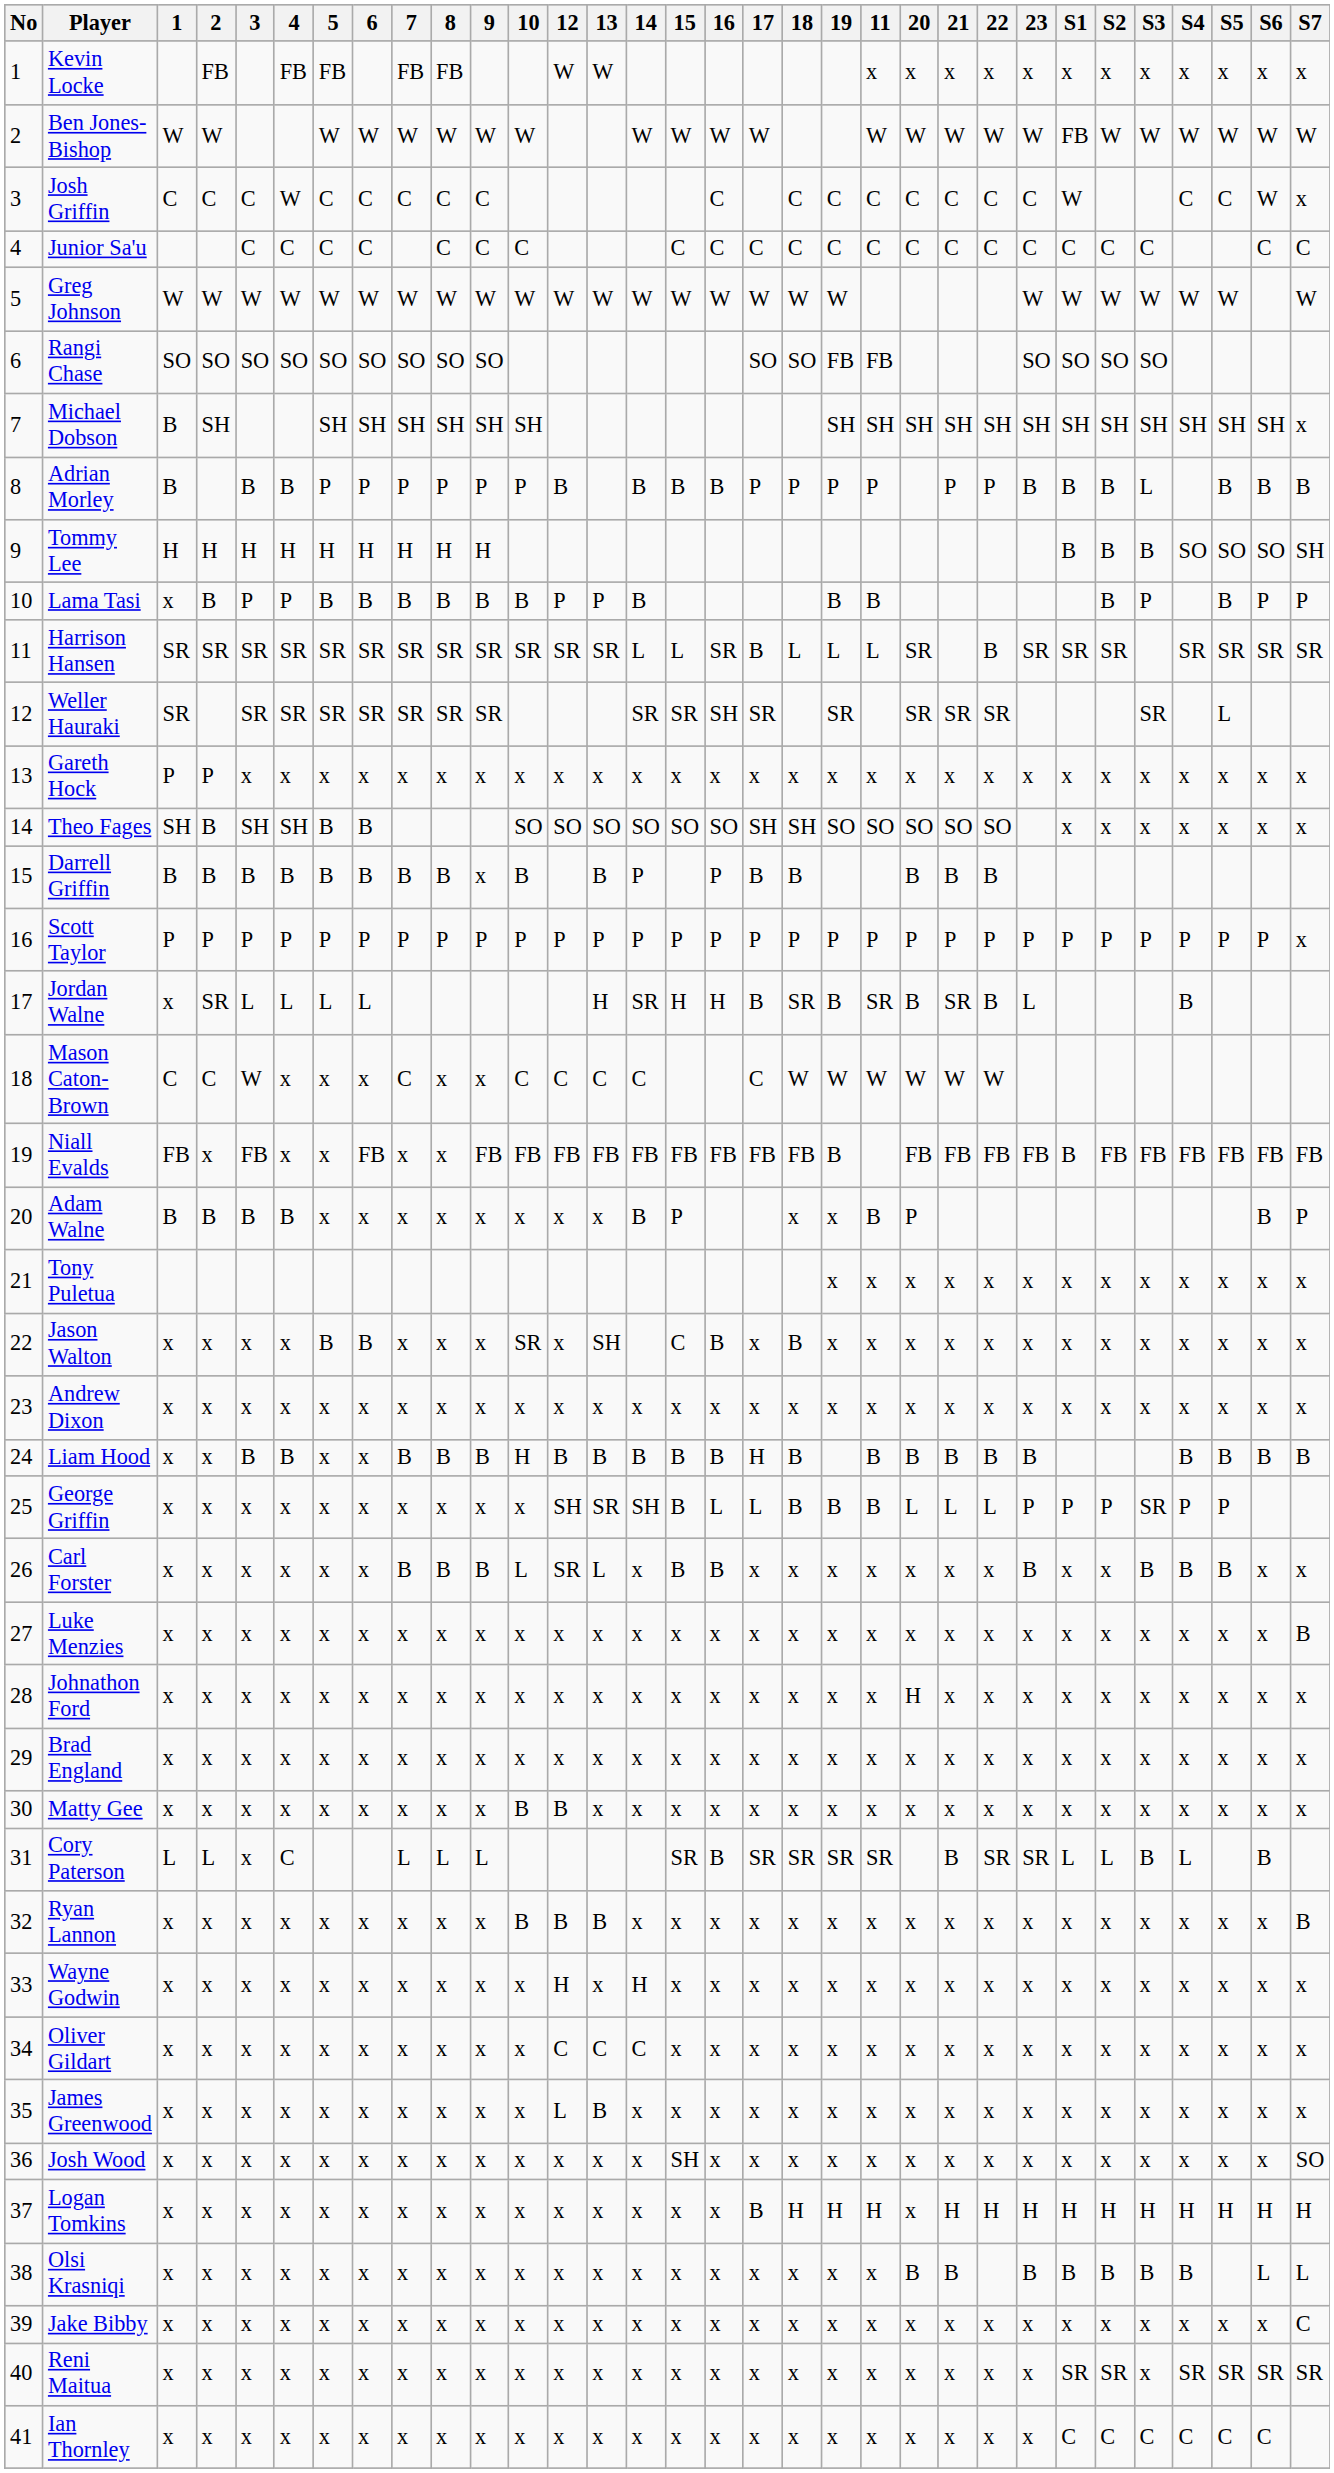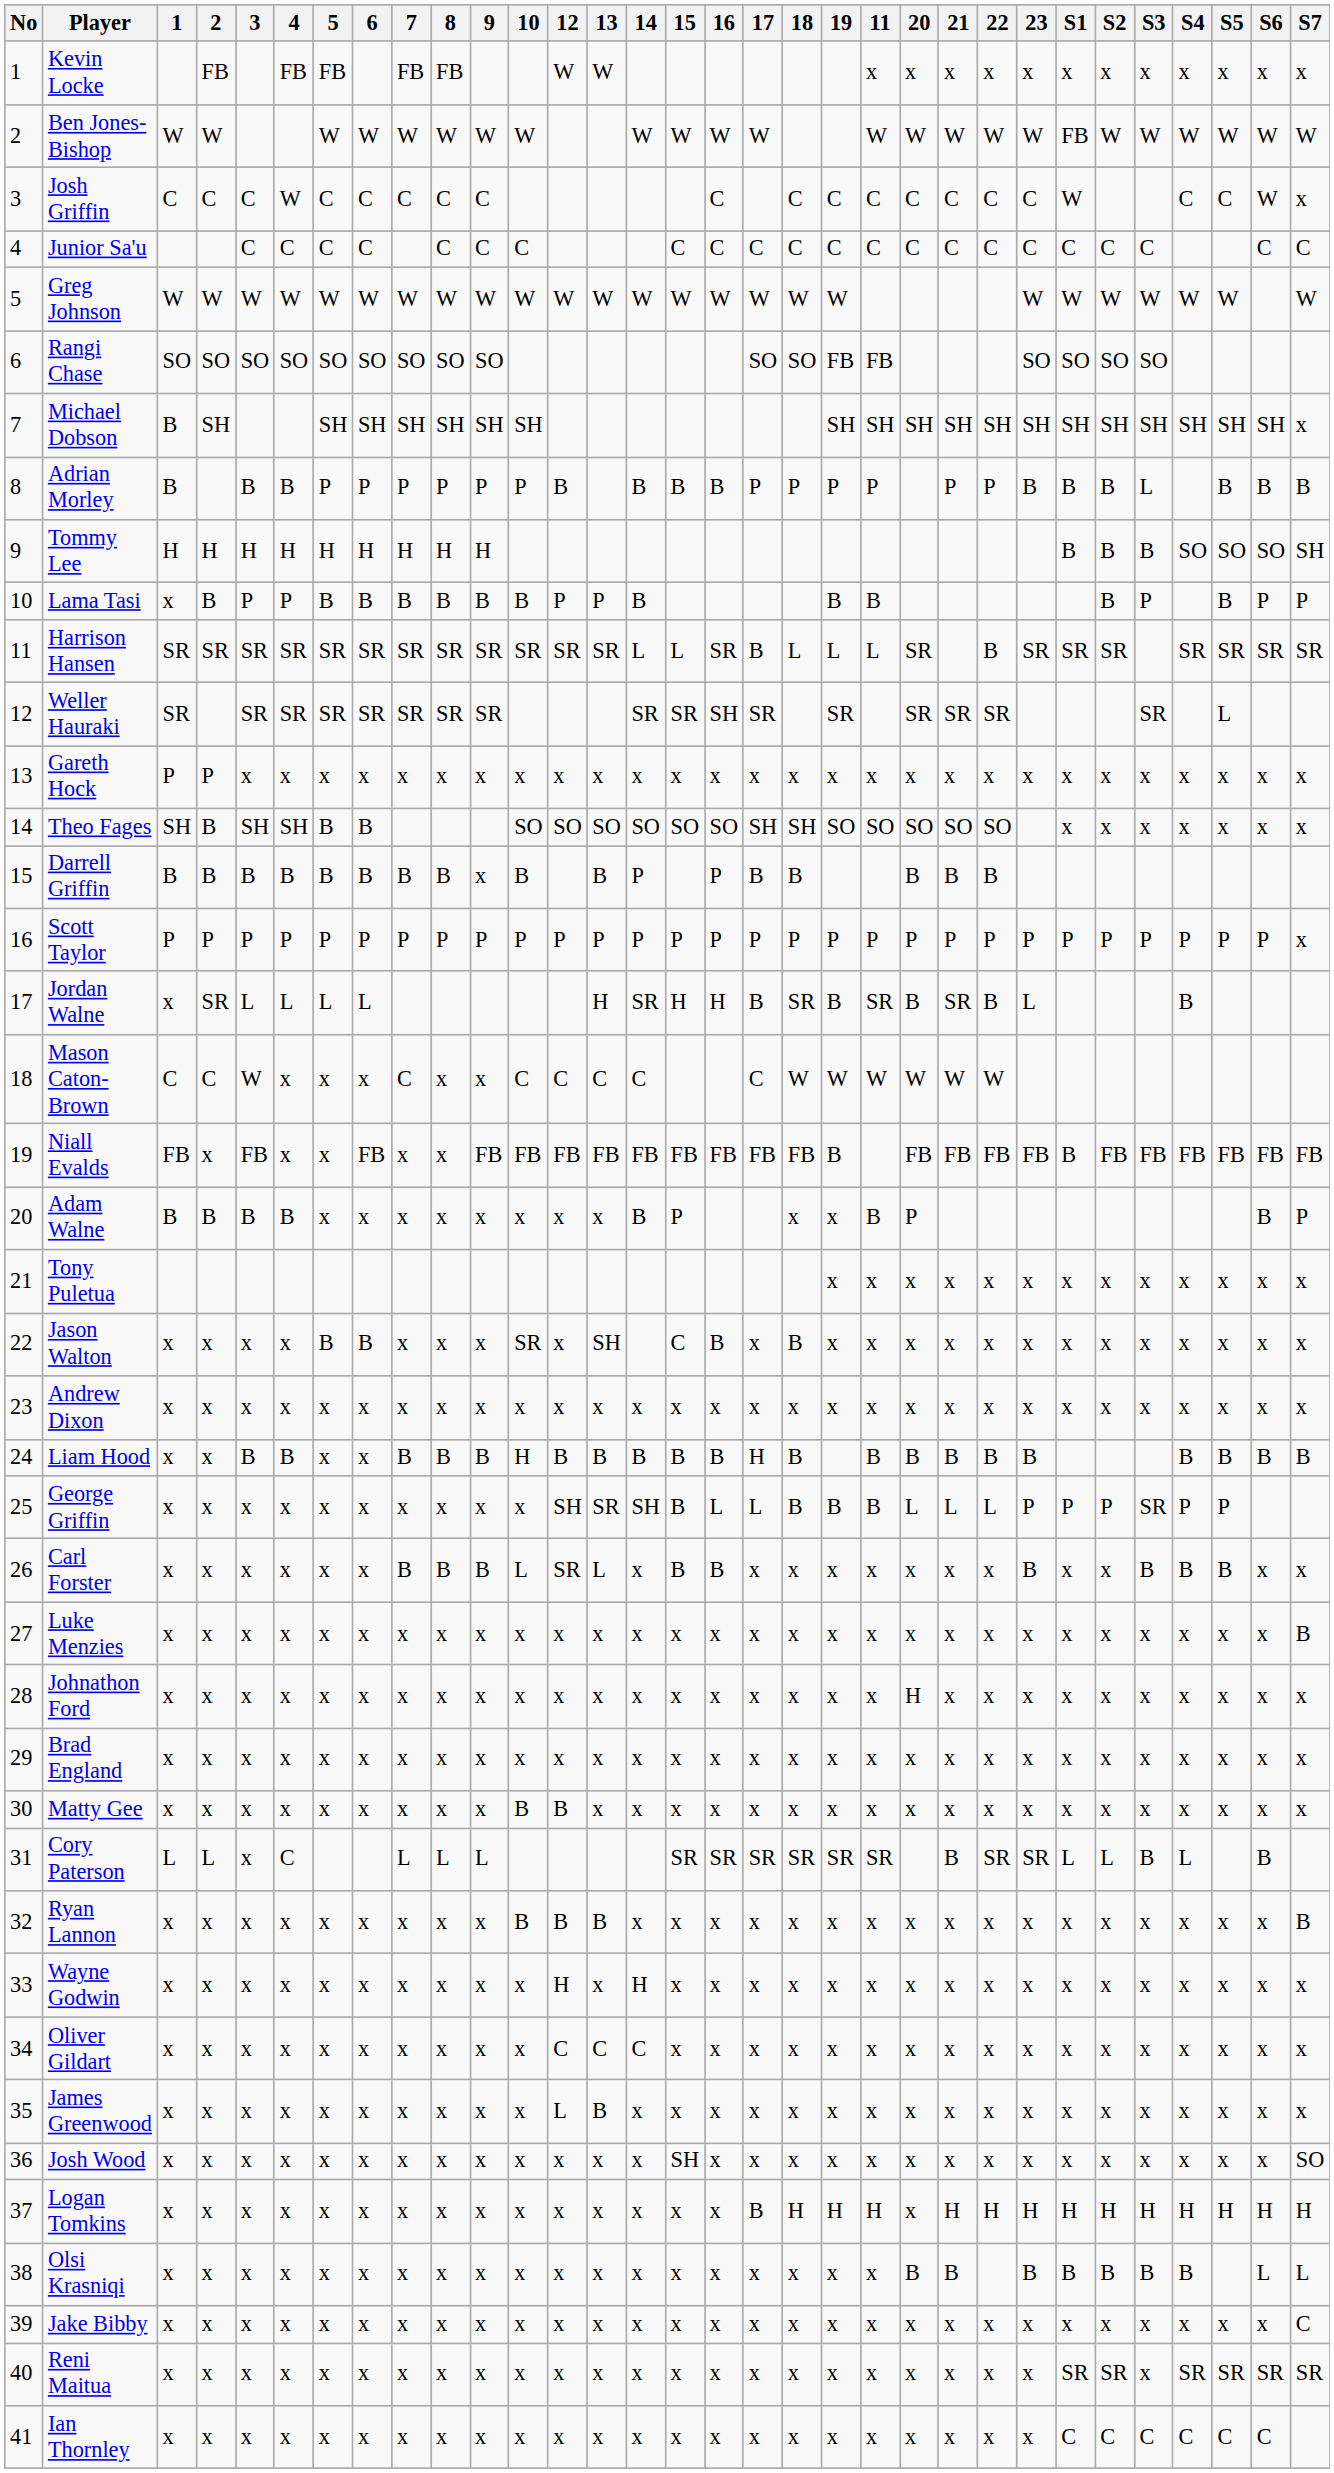Cory Paterson | 16: B -> SR
